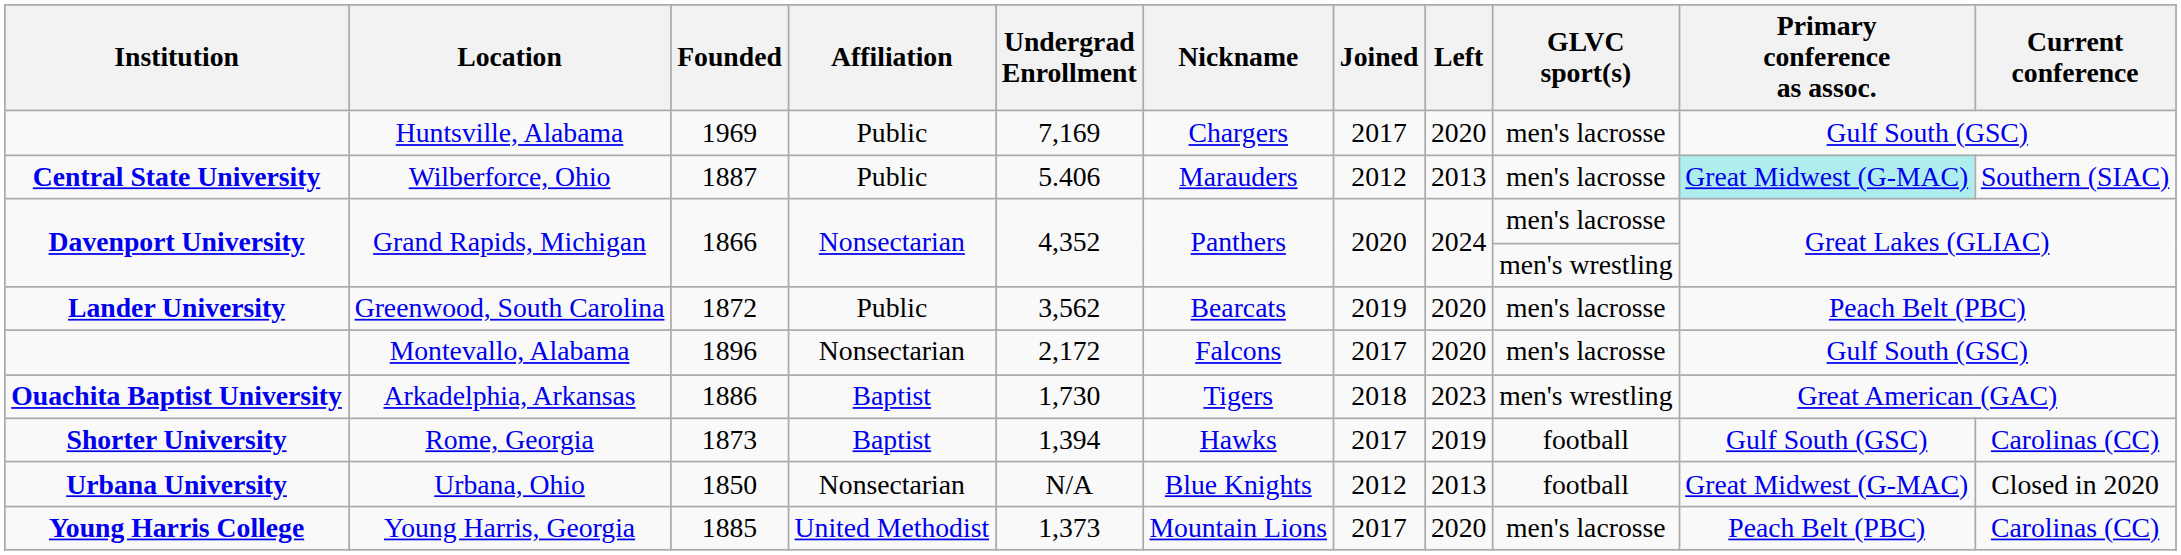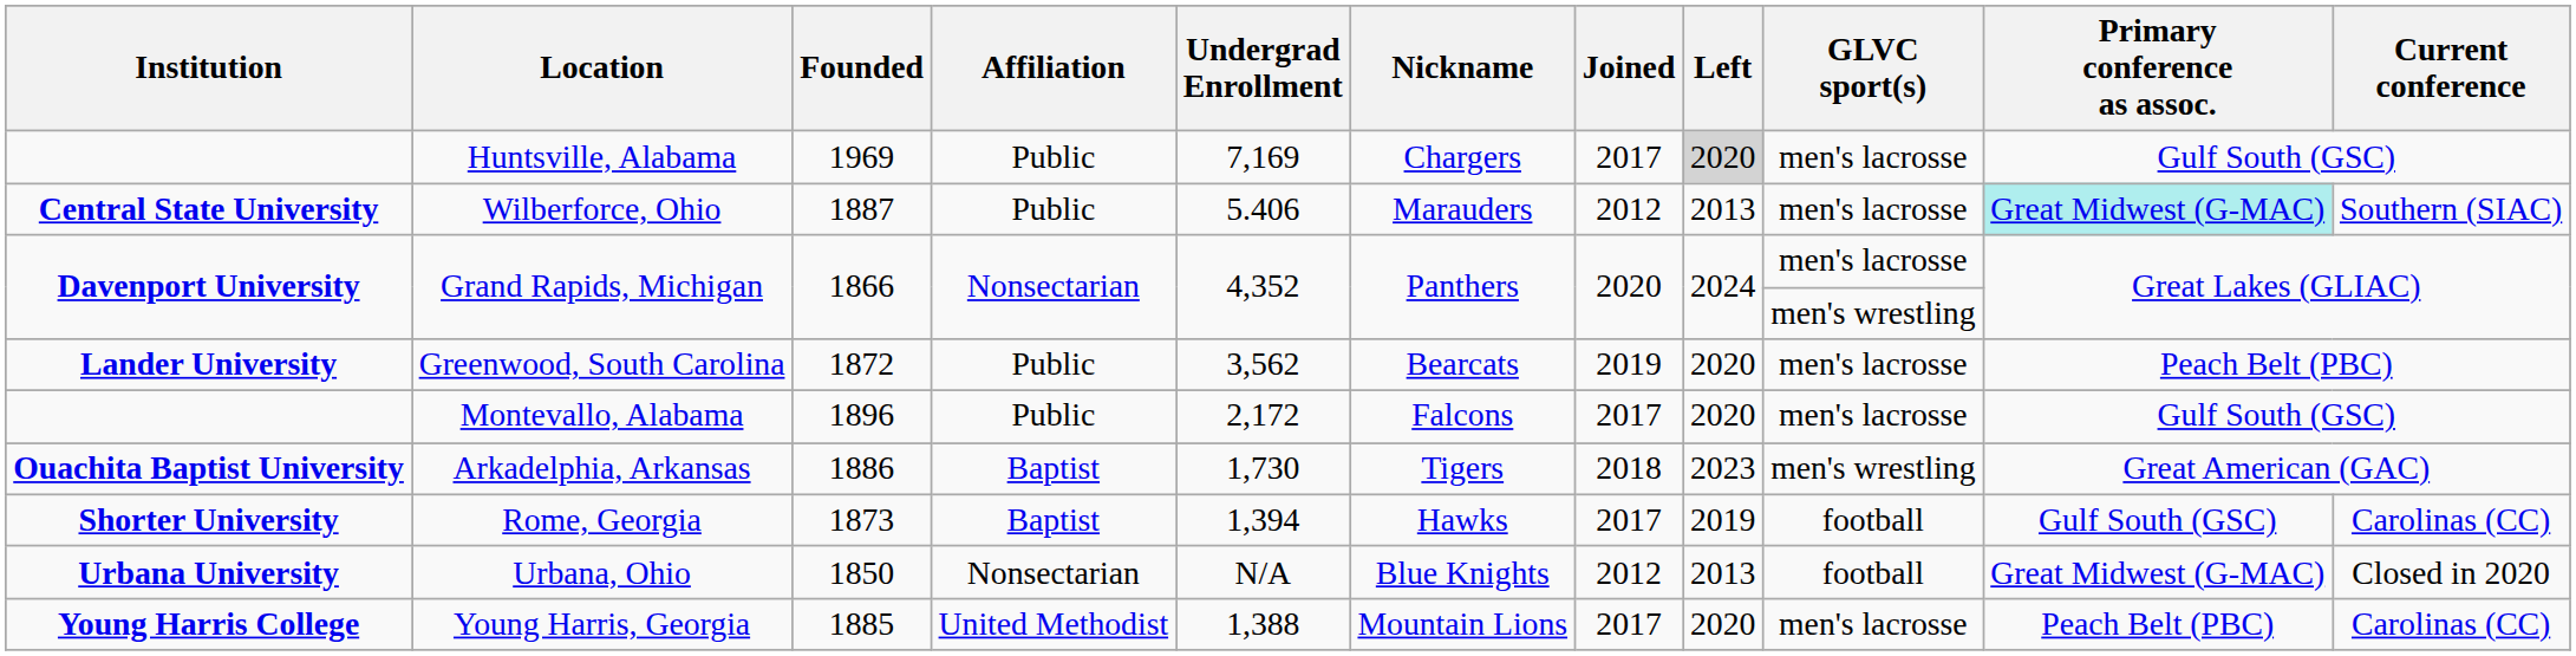Huntsville, Alabama | Left: no background -> lightgrey background
Montevallo, Alabama | Affiliation: Nonsectarian -> Public
Young Harris, Georgia | Undergrad Enrollment: 1,373 -> 1,388
